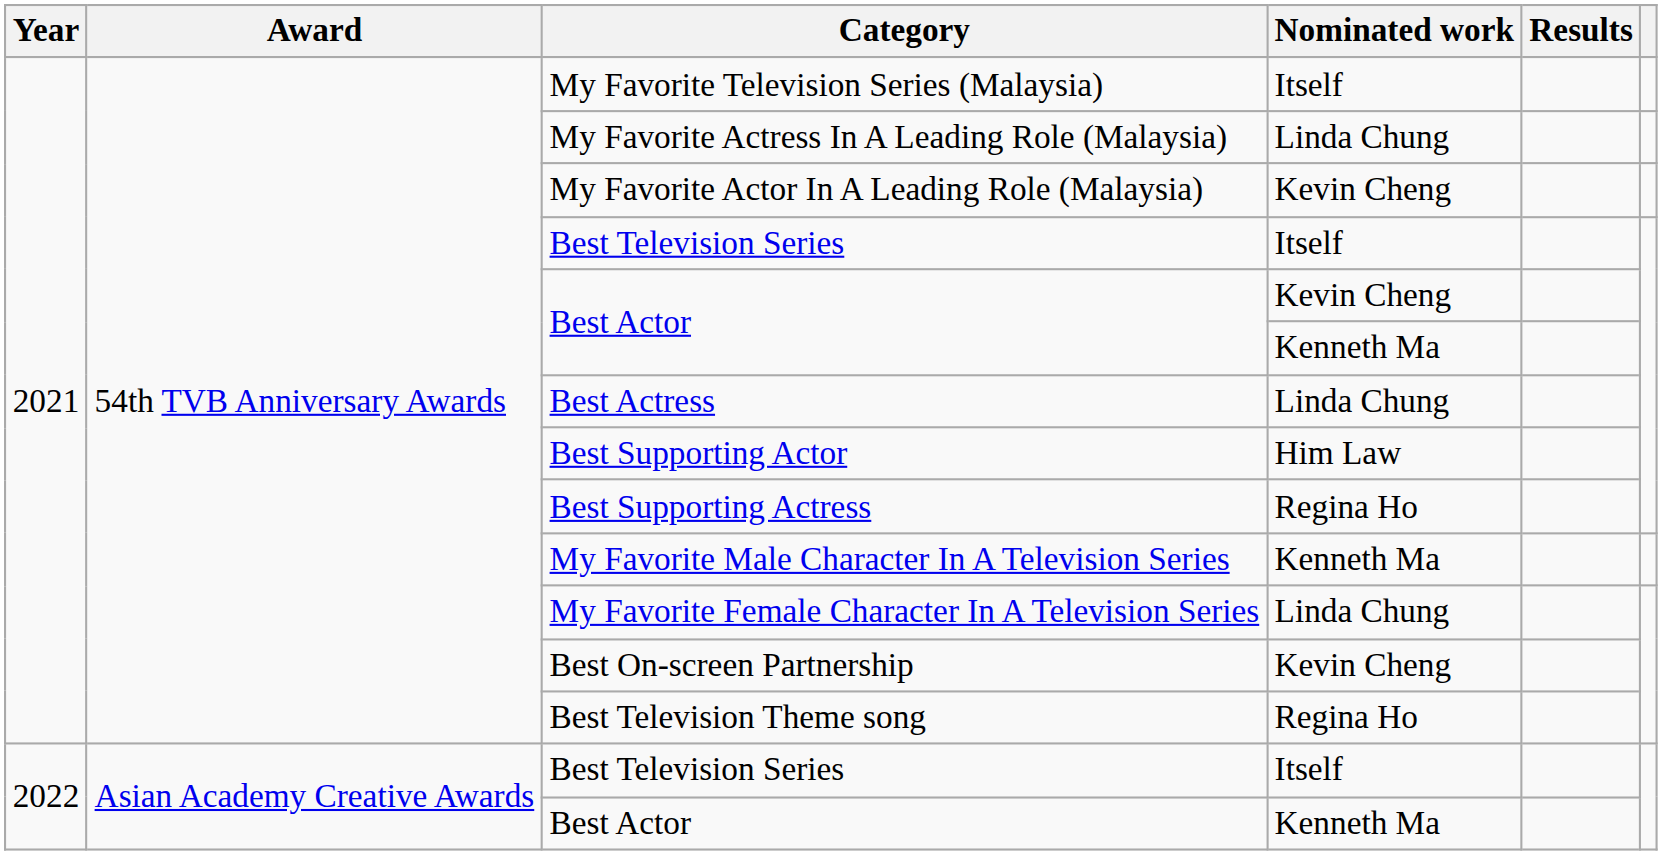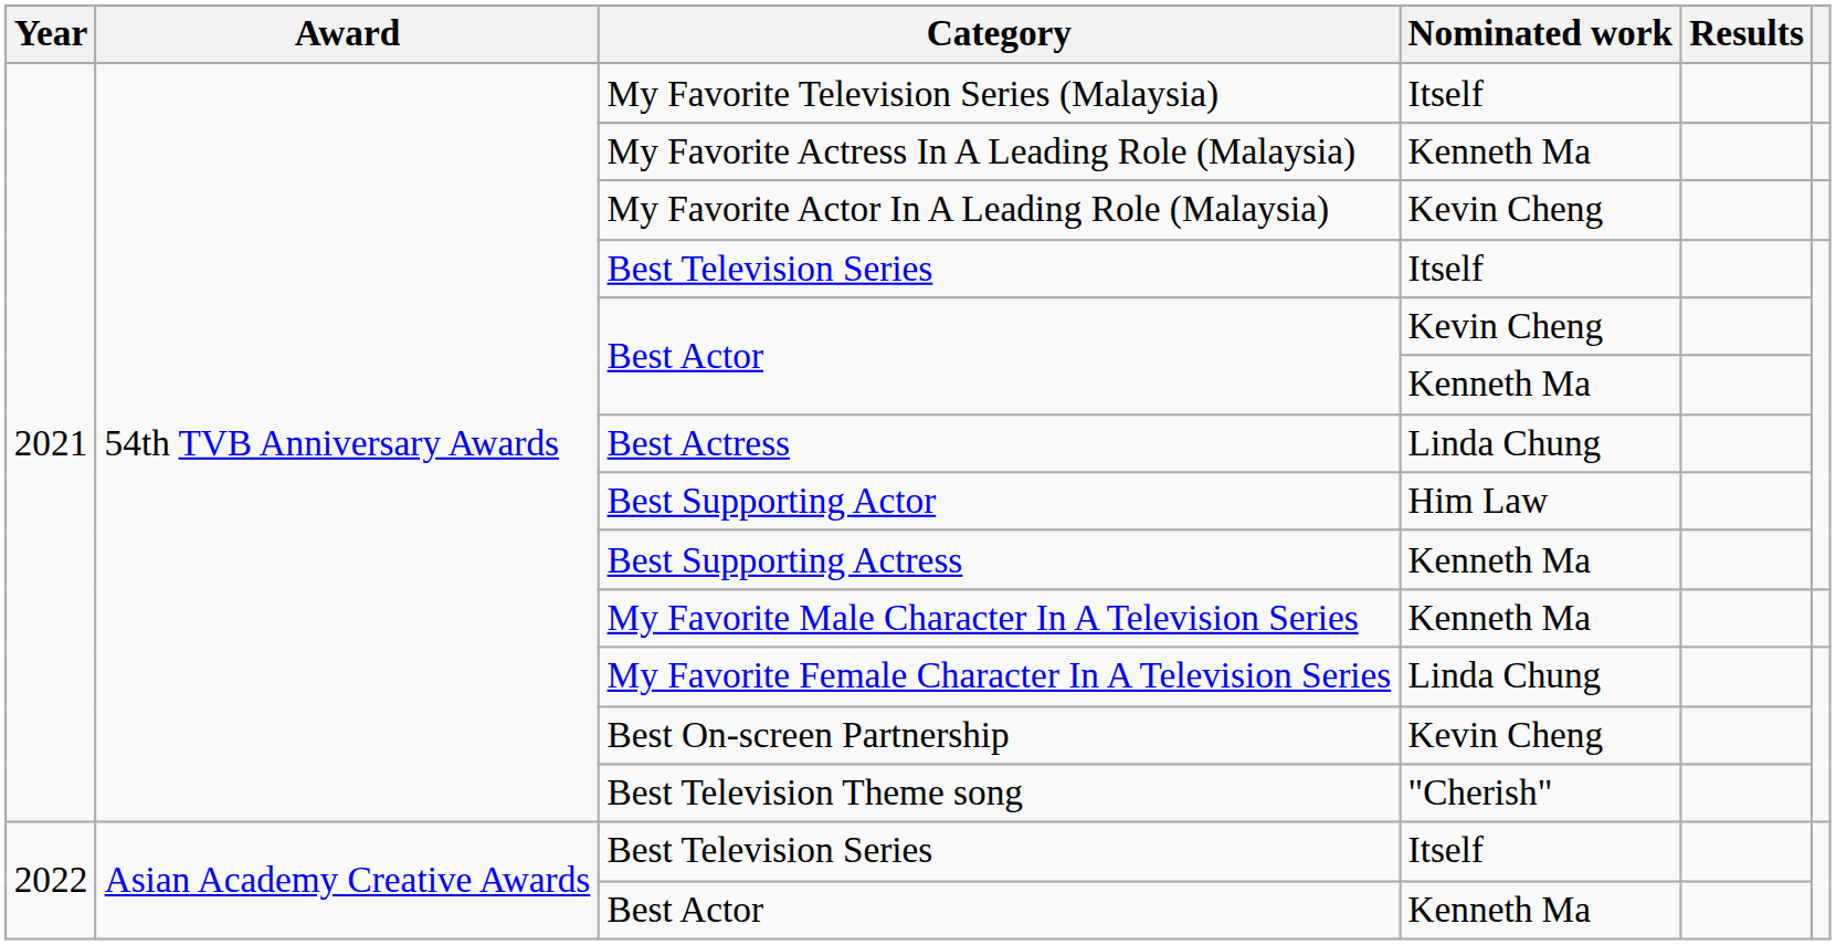My Favorite Actress In A Leading Role (Malaysia) | Nominated work: Linda Chung -> Kenneth Ma
Best Supporting Actress | Nominated work: Regina Ho -> Kenneth Ma
Best Television Theme song | Nominated work: Regina Ho -> "Cherish"
